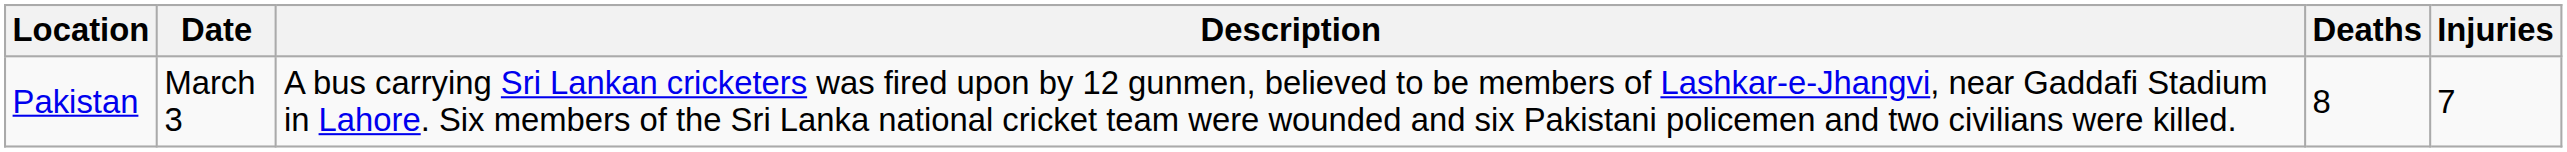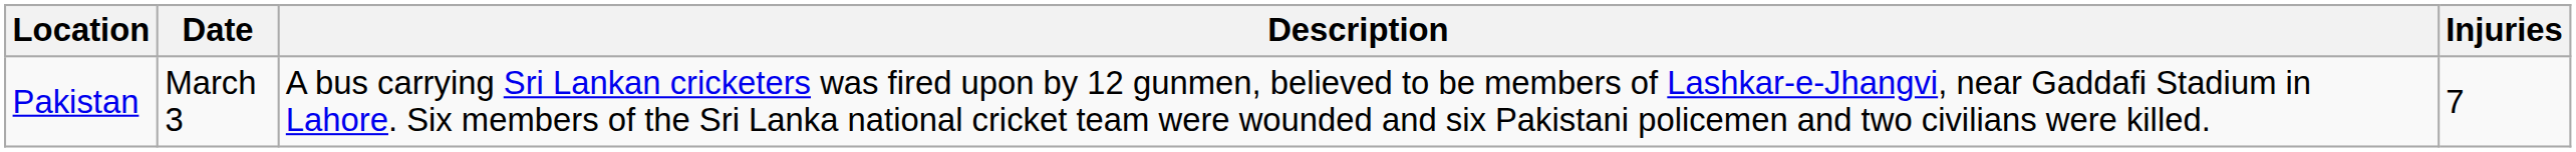- column: Deaths | 8
